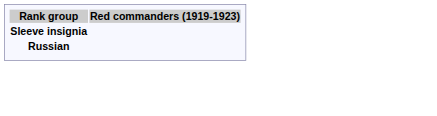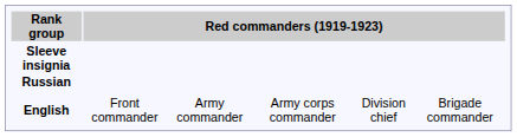+ row: English | Front commander | Army commander | Army corps commander | Division chief | Brigade commander
